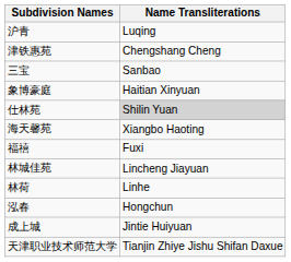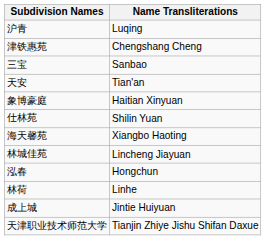+ row: 天安 | Tian'an
仕林苑 | Name Transliterations: lightgrey background -> no background
- row: 福禧 | Fuxi
rows swapped: 泓春 <-> 林荷
